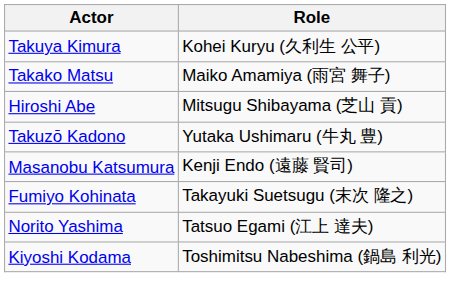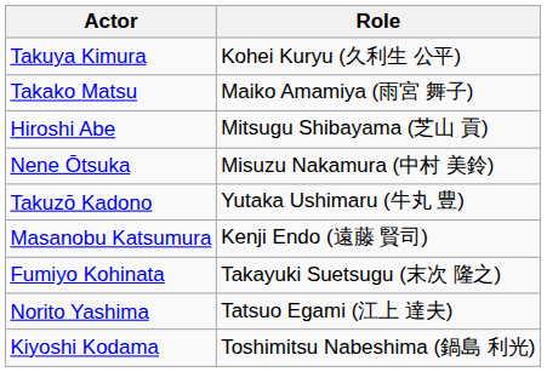+ row: Nene Ōtsuka | Misuzu Nakamura (中村 美鈴)
